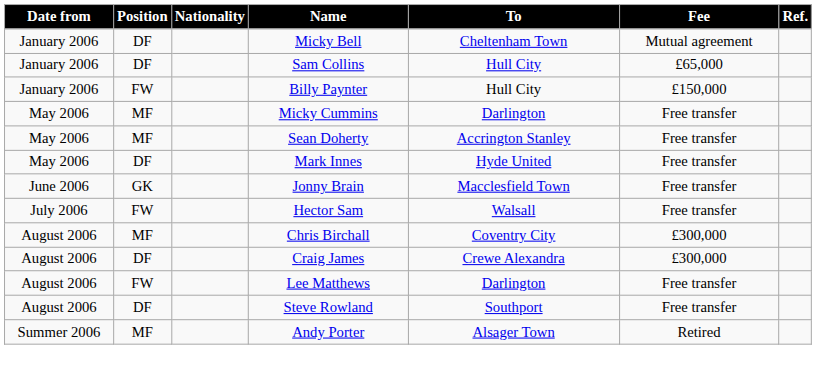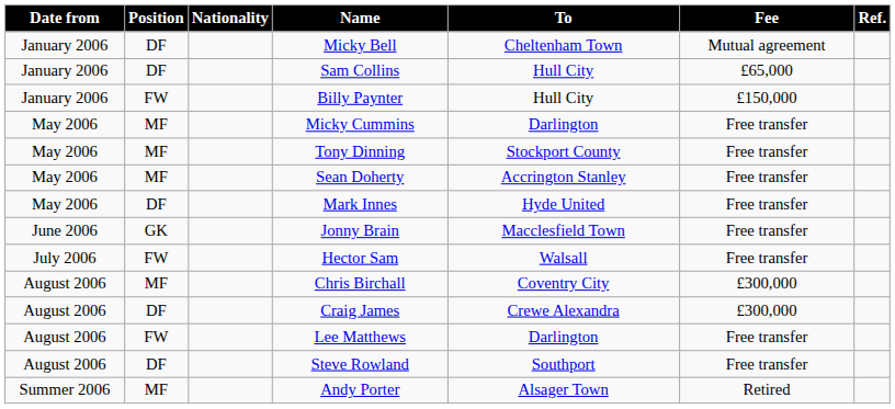+ row: May 2006 | MF | Tony Dinning | Stockport County | Free transfer
